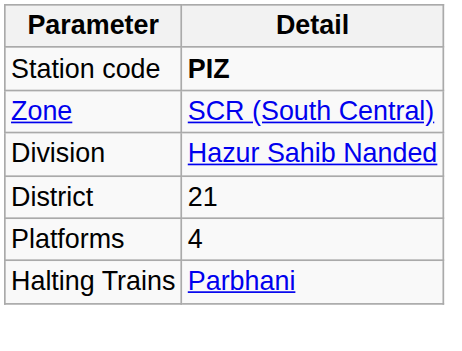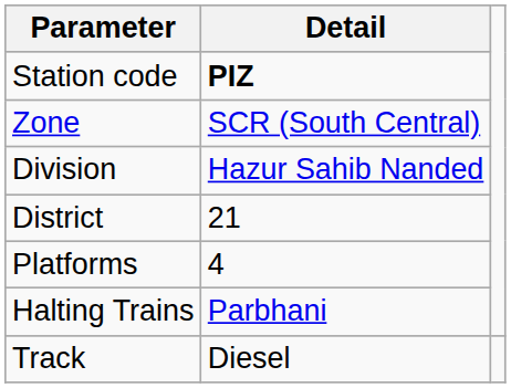+ row: Track | Diesel
